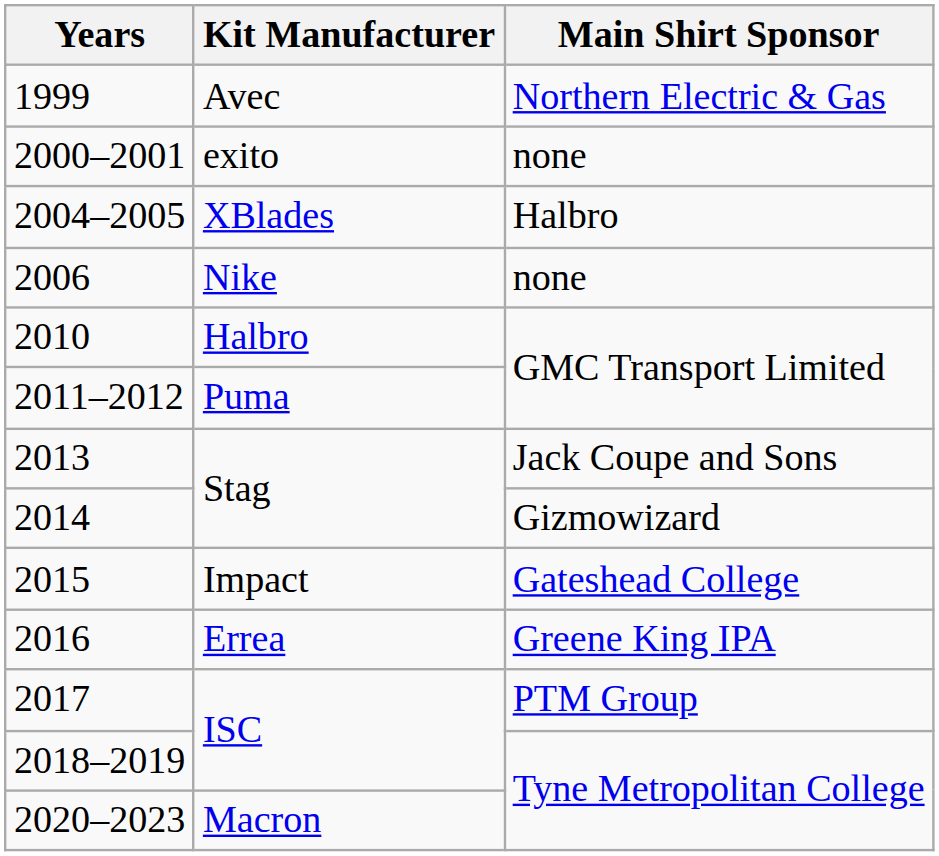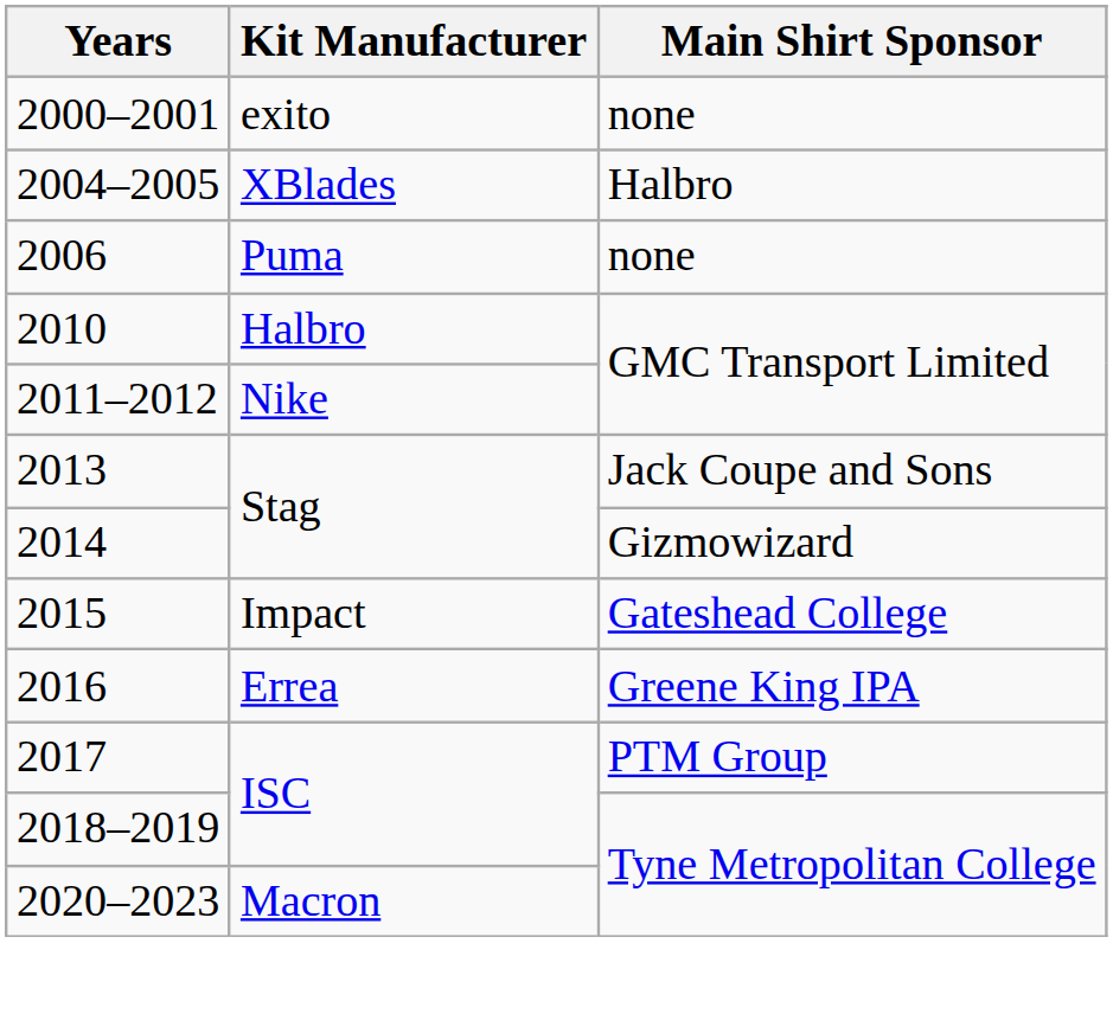- row: 1999 | Avec | Northern Electric & Gas
2006 | Kit Manufacturer: Nike -> Puma
2011–2012 | Kit Manufacturer: Puma -> Nike
